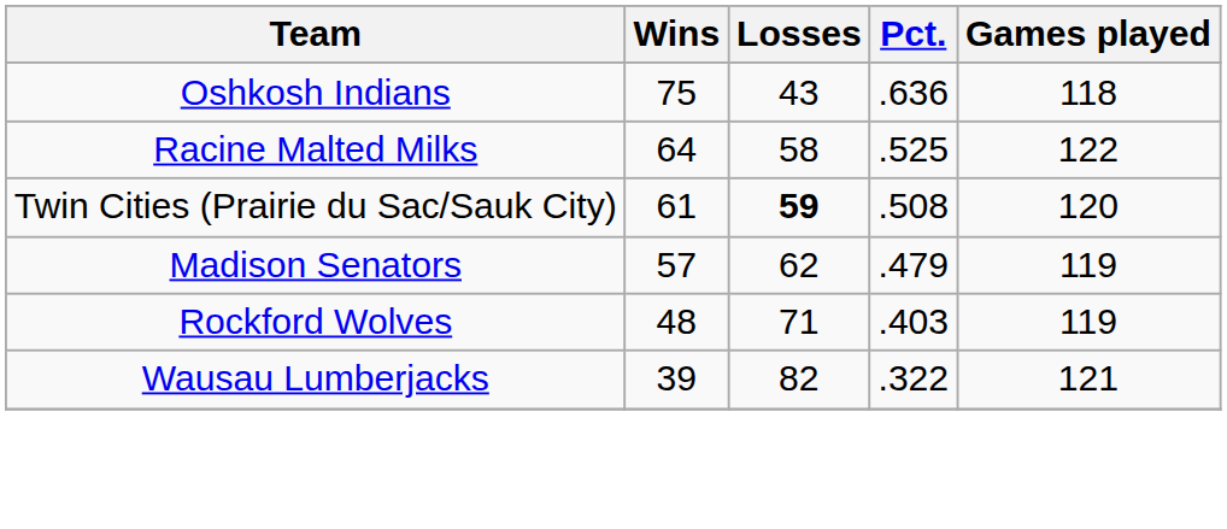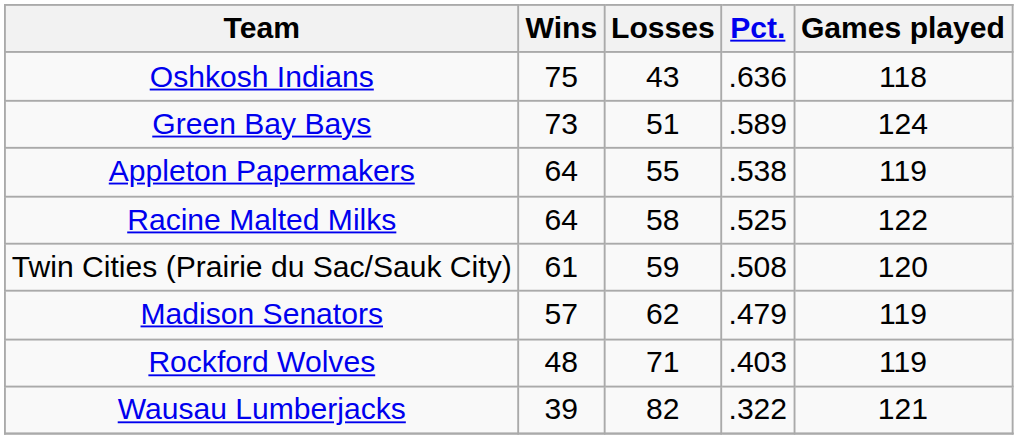+ row: Green Bay Bays | 73 | 51 | .589 | 124
+ row: Appleton Papermakers | 64 | 55 | .538 | 119
Twin Cities (Prairie du Sac/Sauk City) | Losses: bold -> normal
